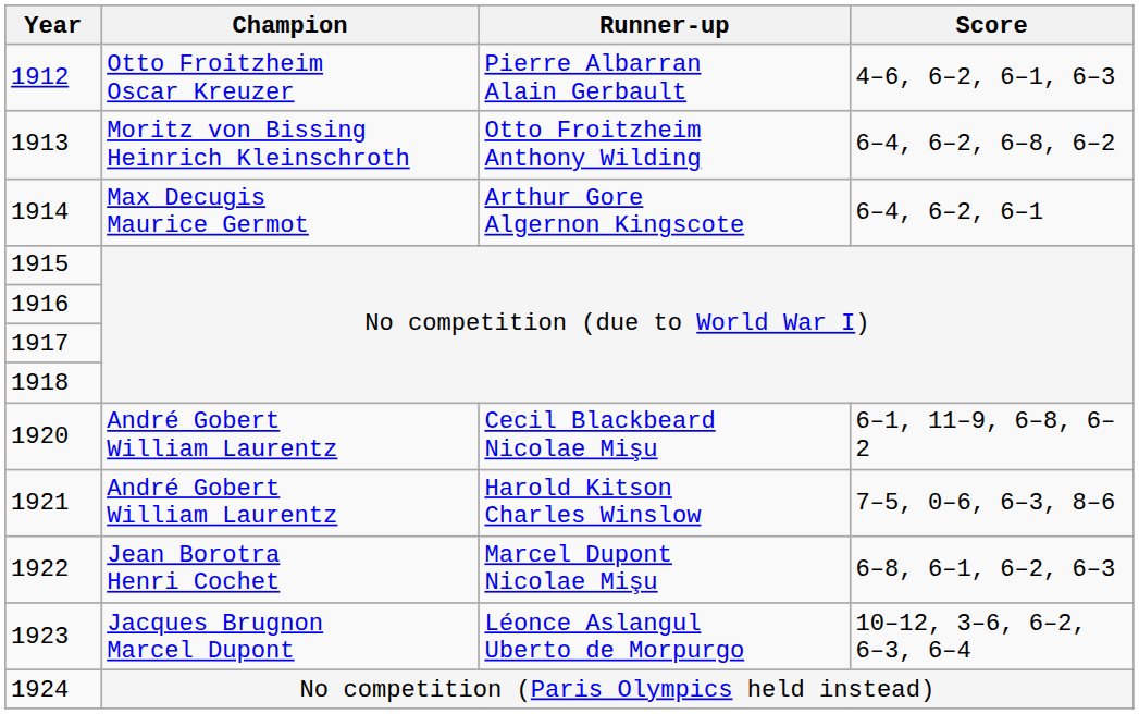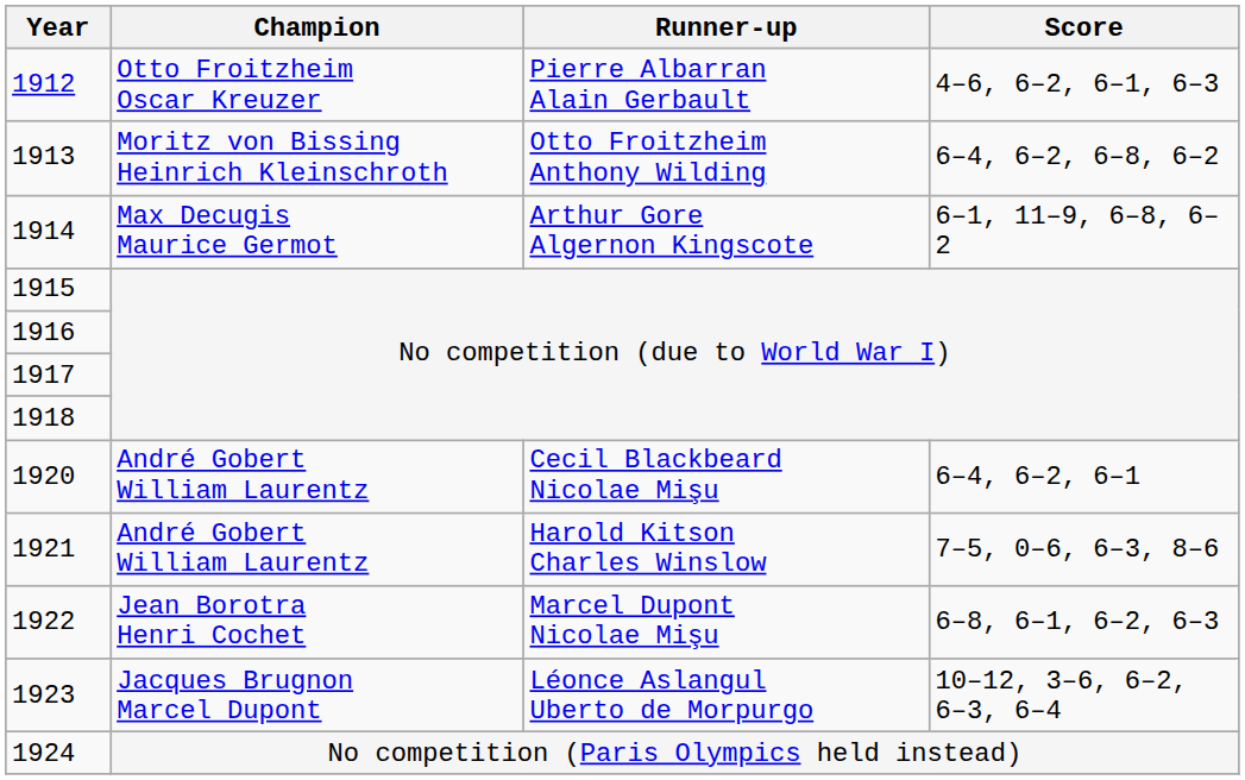1914 | Score: 6–4, 6–2, 6–1 -> 6–1, 11–9, 6–8, 6–2
1920 | Score: 6–1, 11–9, 6–8, 6–2 -> 6–4, 6–2, 6–1
